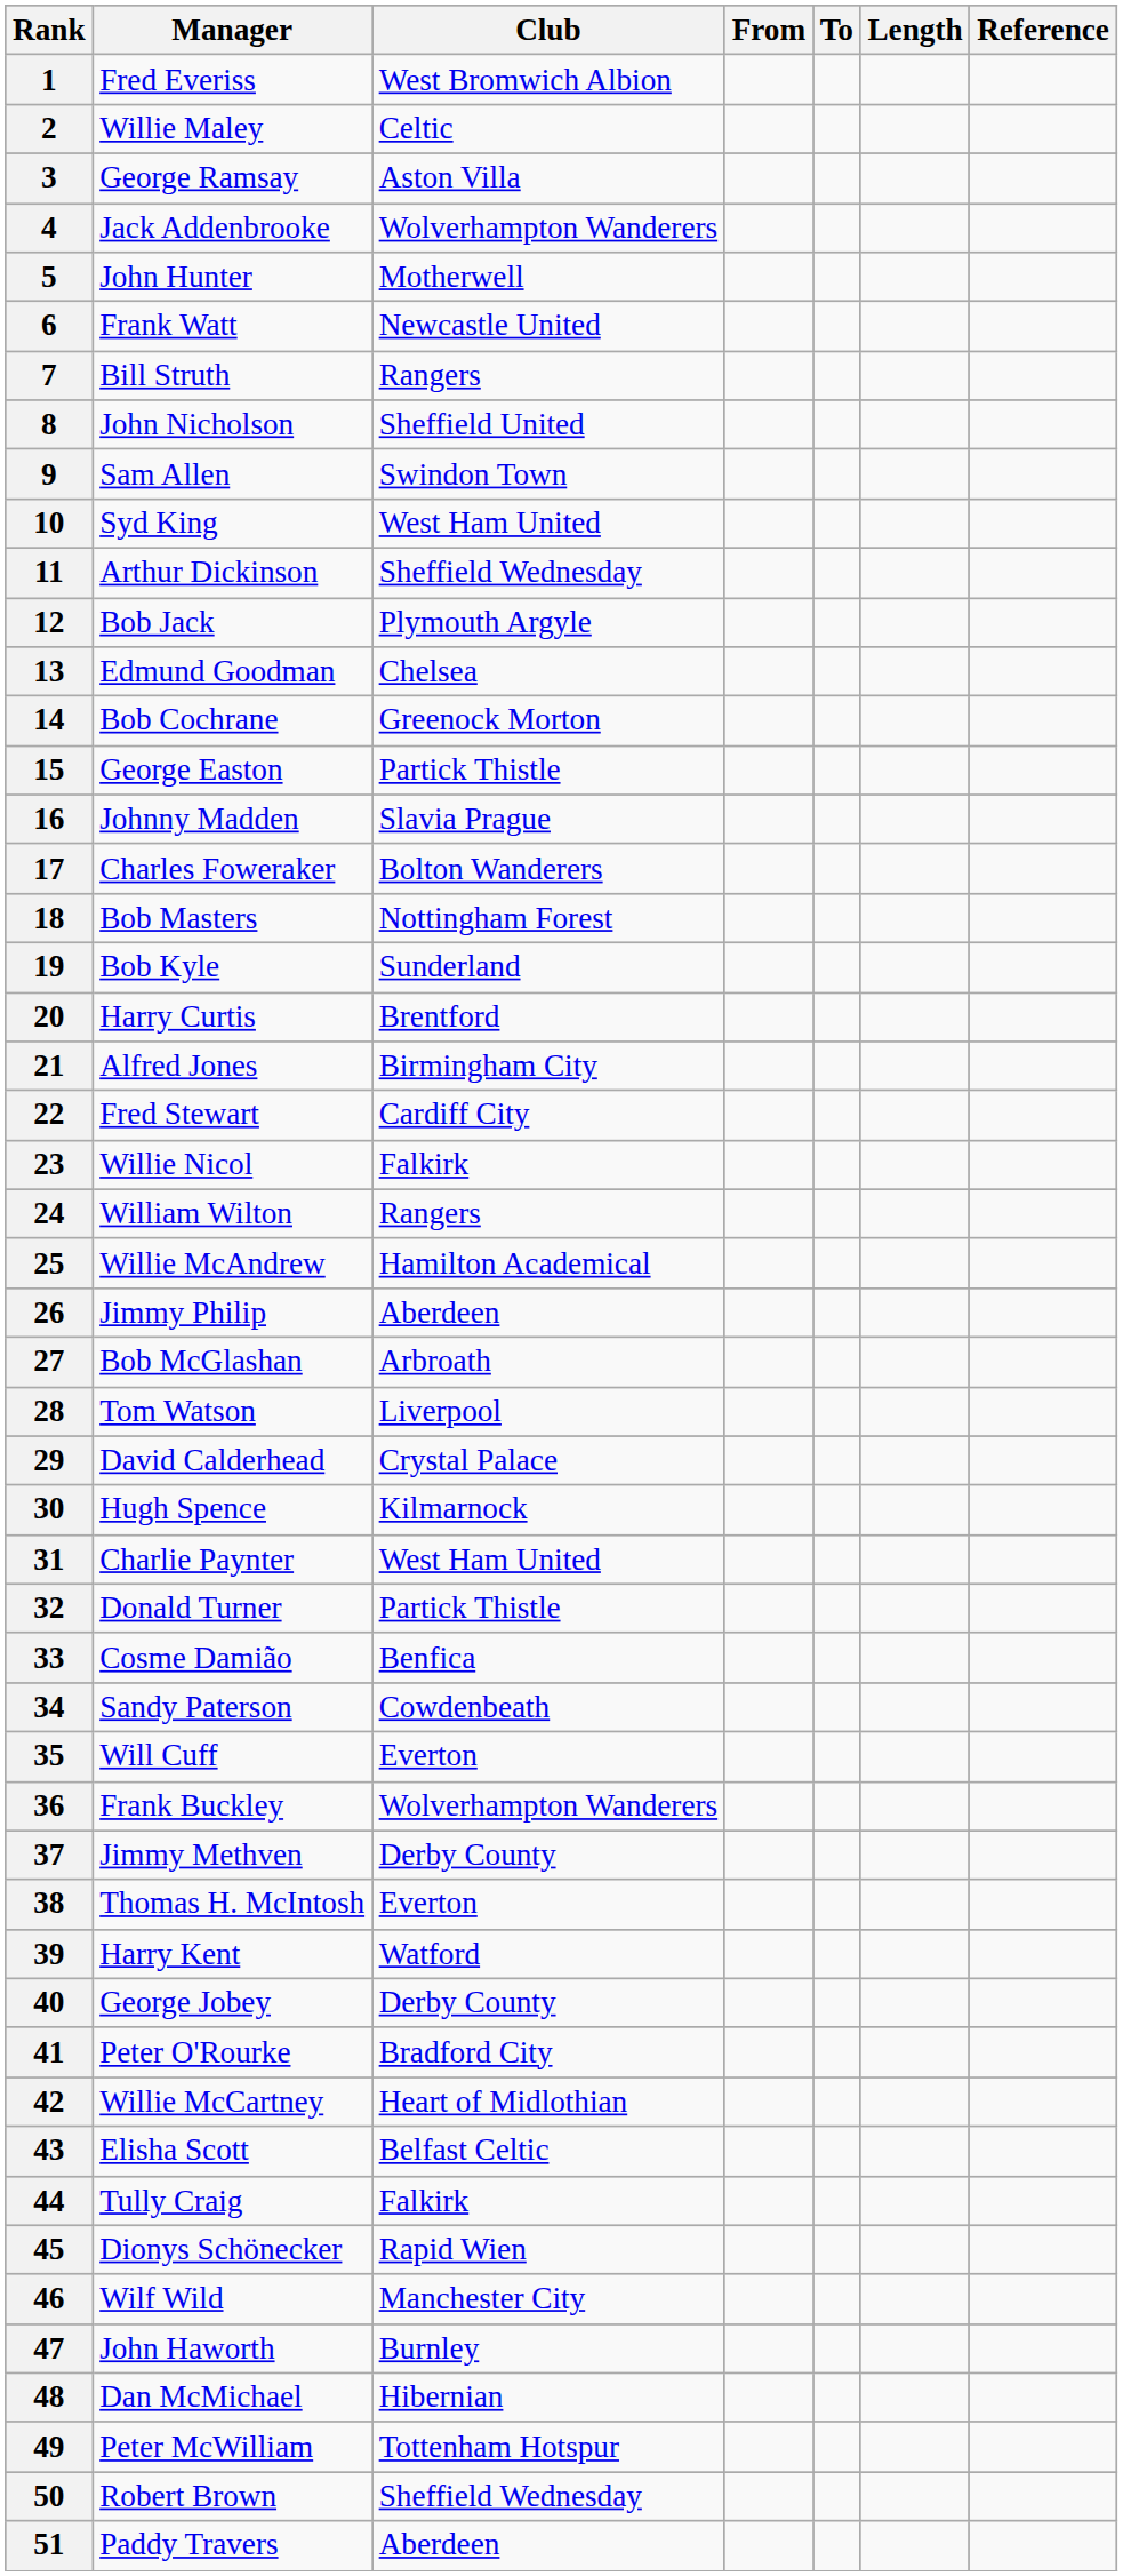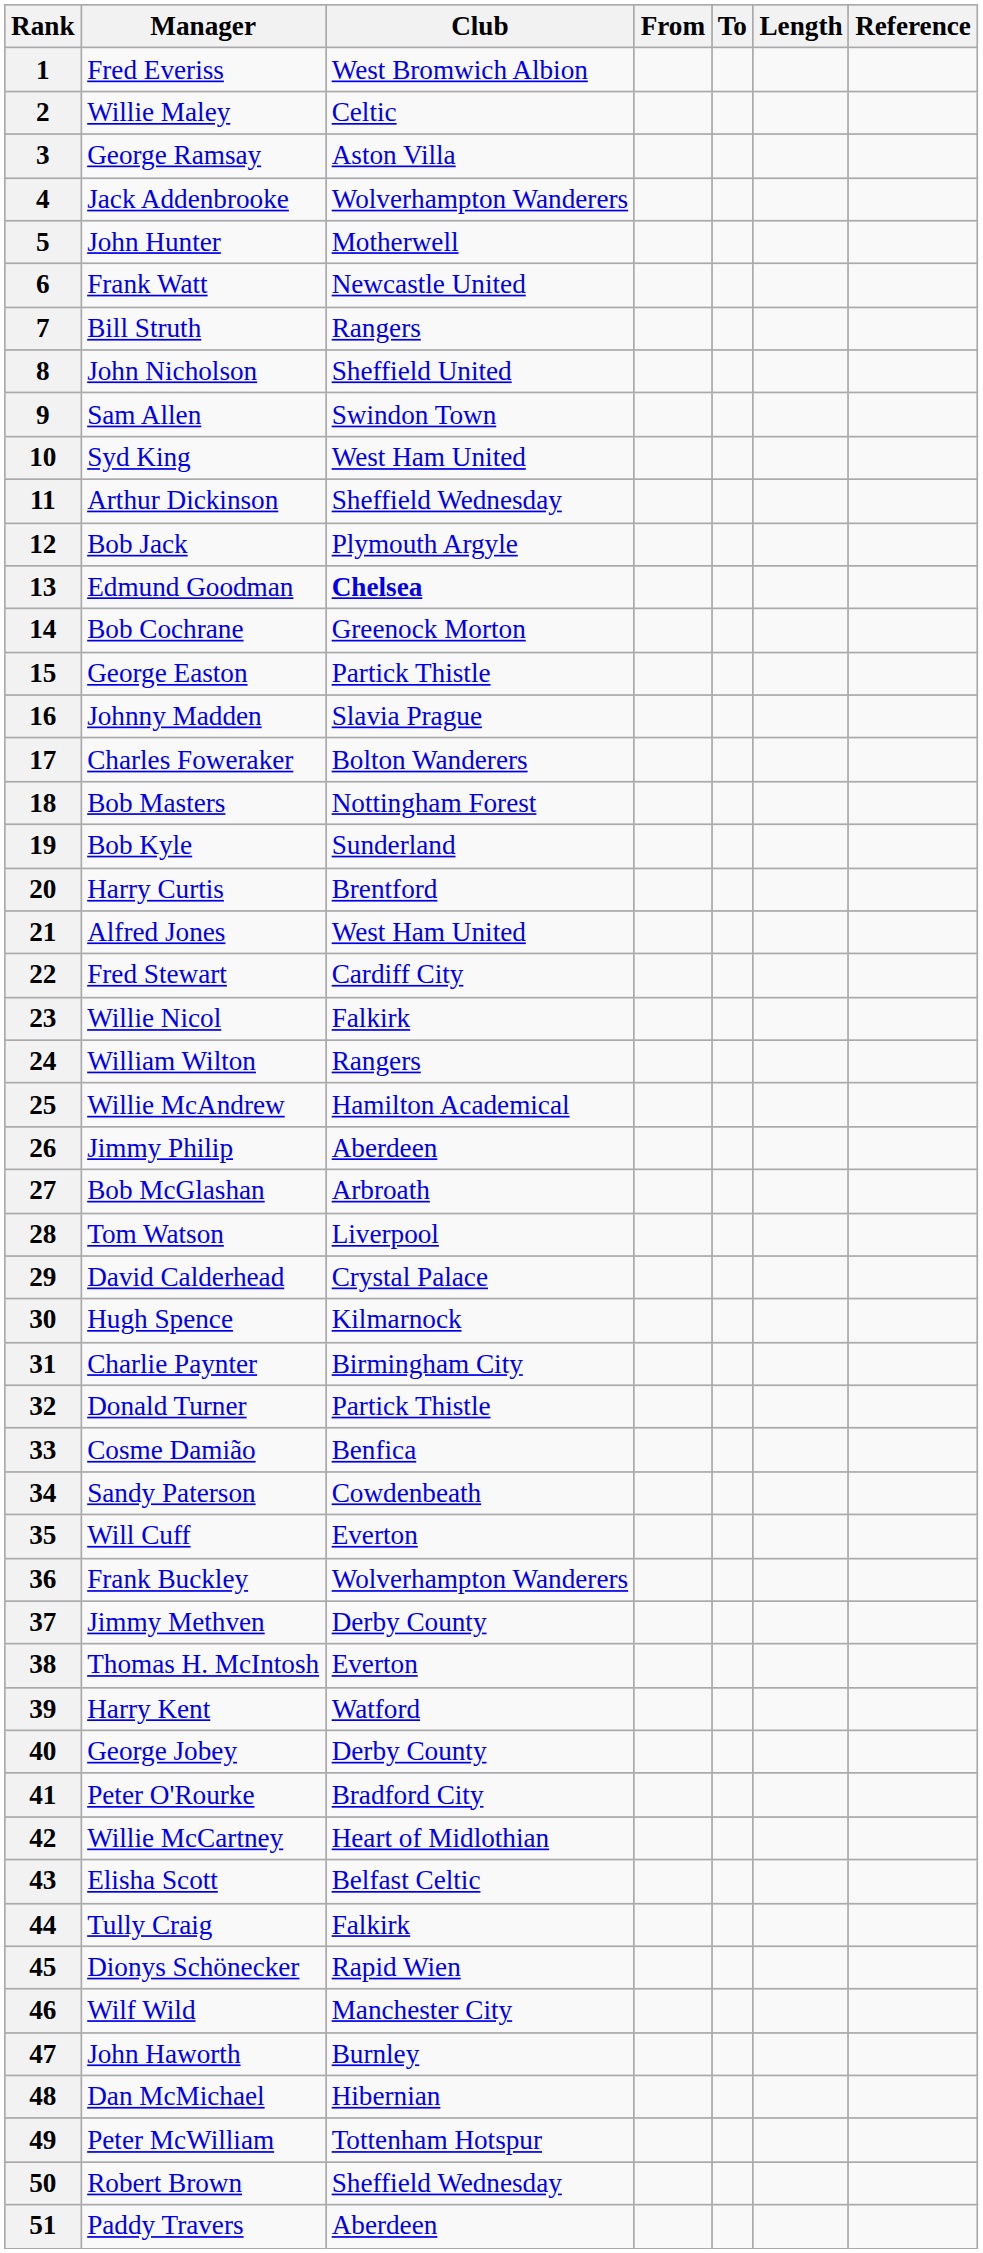13 | Club: normal -> bold
21 | Club: Birmingham City -> West Ham United
31 | Club: West Ham United -> Birmingham City
